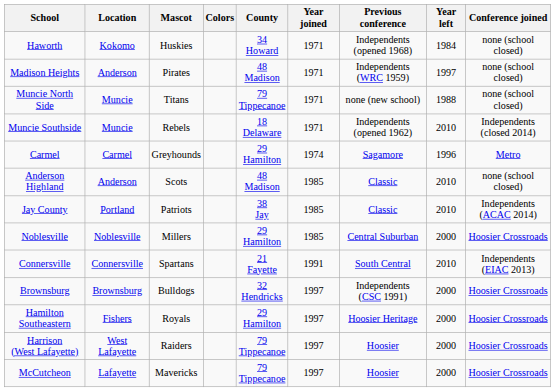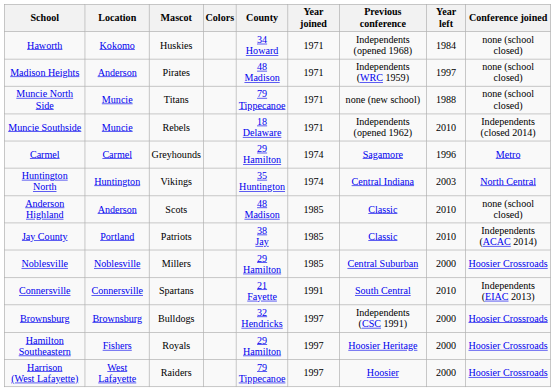+ row: Huntington North | Huntington | Vikings | 35 Huntington | 1974 | Central Indiana | 2003 | North Central
- row: McCutcheon | Lafayette | Mavericks | 79 Tippecanoe | 1997 | Hoosier | 2000 | Hoosier Crossroads
